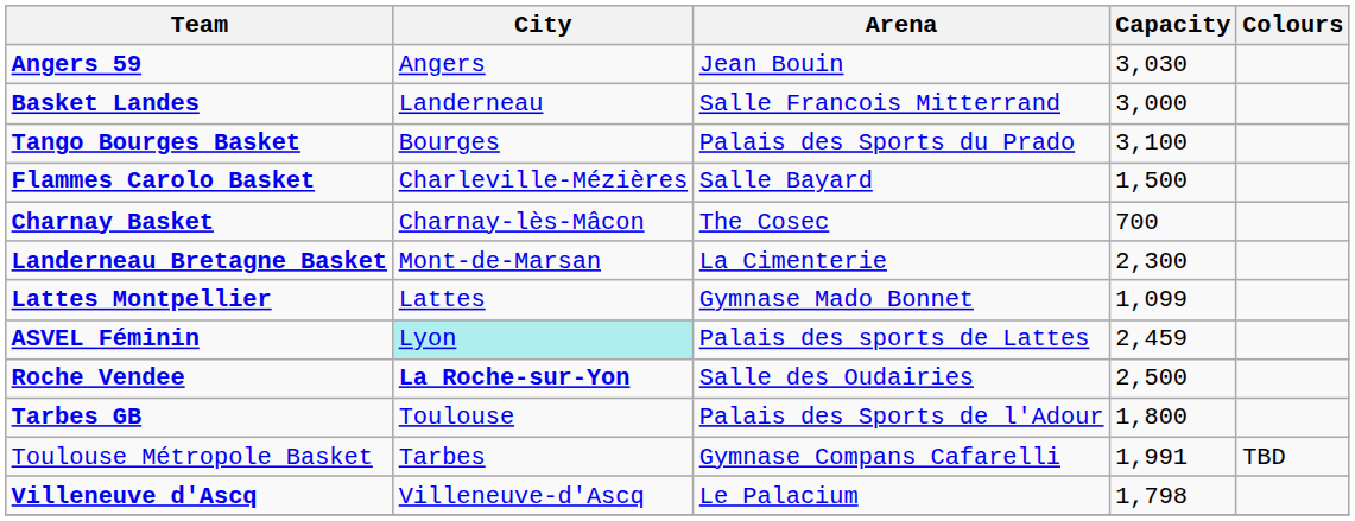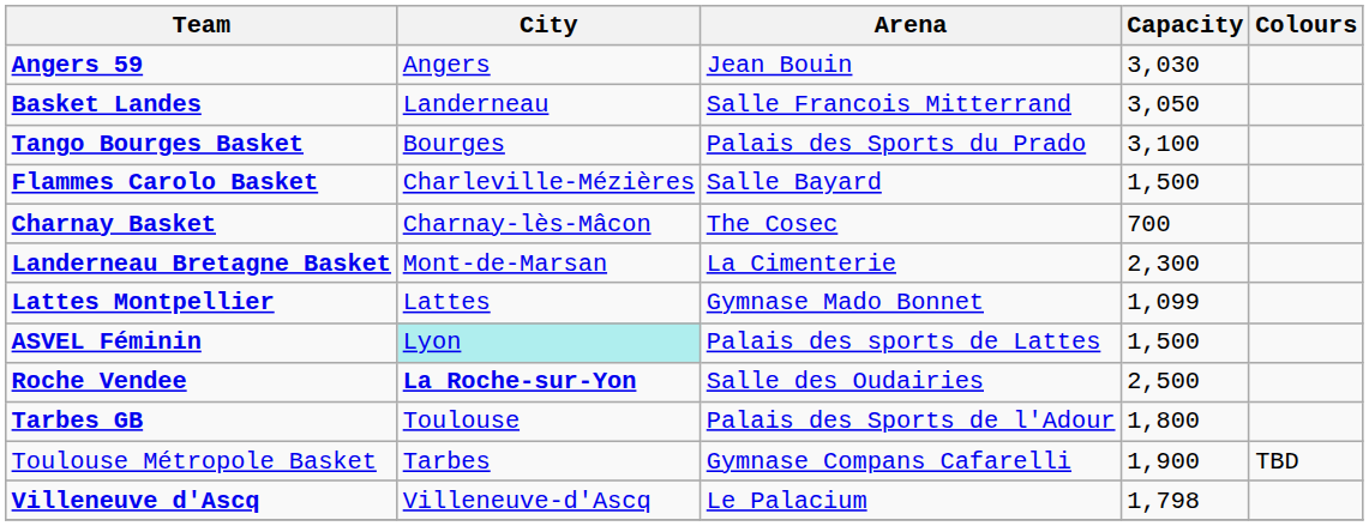Basket Landes | Capacity: 3,000 -> 3,050
ASVEL Féminin | Capacity: 2,459 -> 1,500
Toulouse Métropole Basket | Capacity: 1,991 -> 1,900
